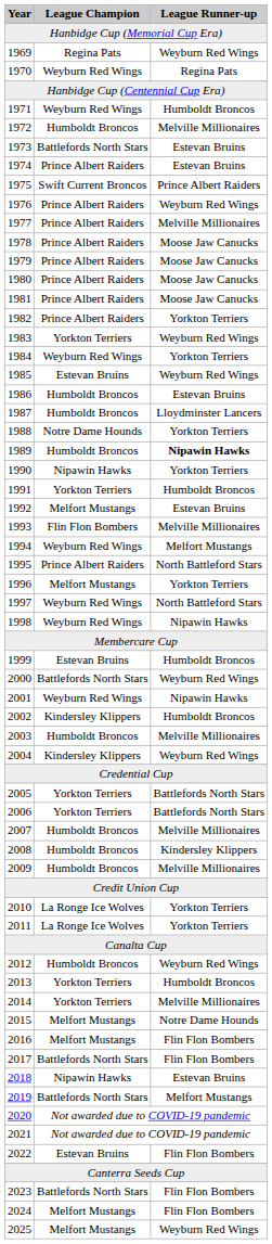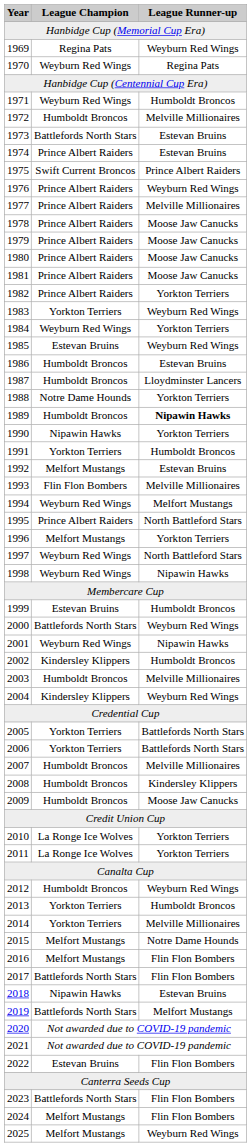2009 | League Runner-up: Melville Millionaires -> Moose Jaw Canucks
